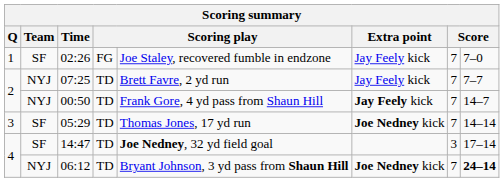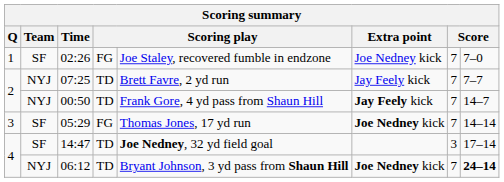02:26 | Extra point: Jay Feely kick -> Joe Nedney kick
05:29 | column 4: TD -> FG
